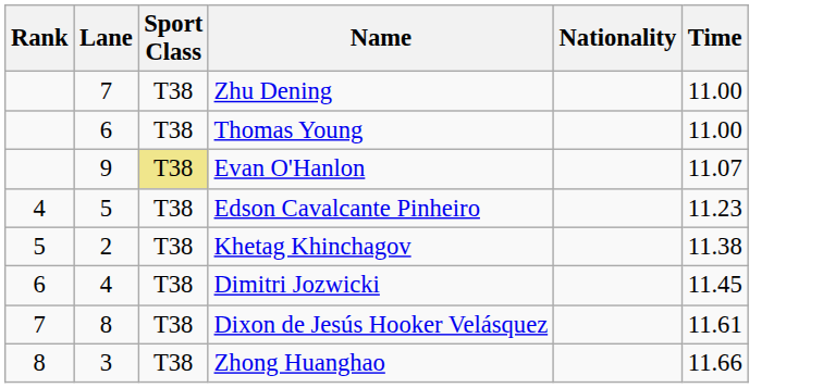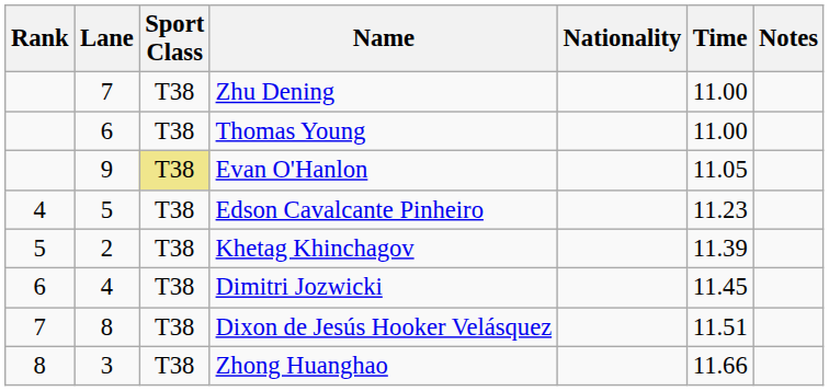+ column: Notes
Evan O'Hanlon | Time: 11.07 -> 11.05
Khetag Khinchagov | Time: 11.38 -> 11.39
Dixon de Jesús Hooker Velásquez | Time: 11.61 -> 11.51
